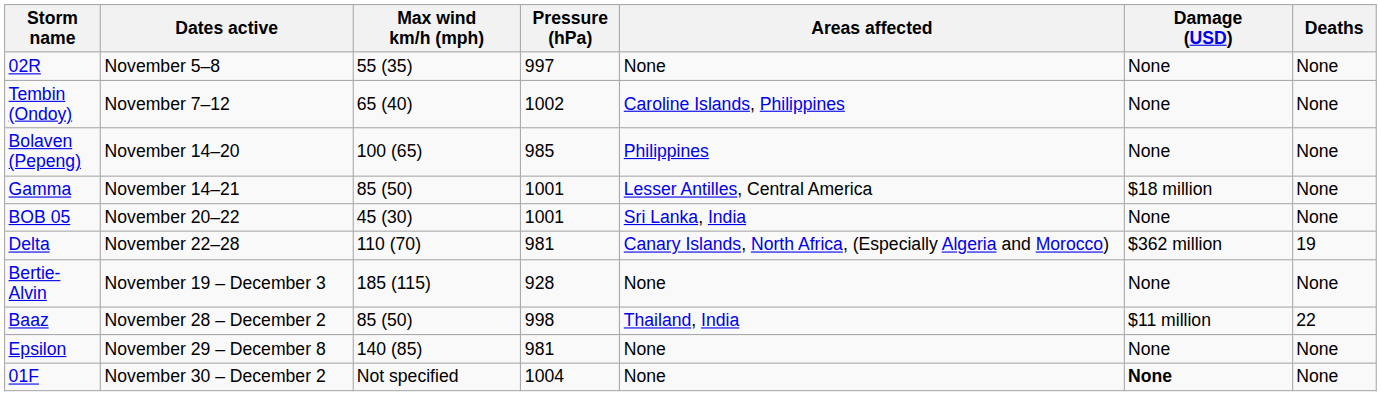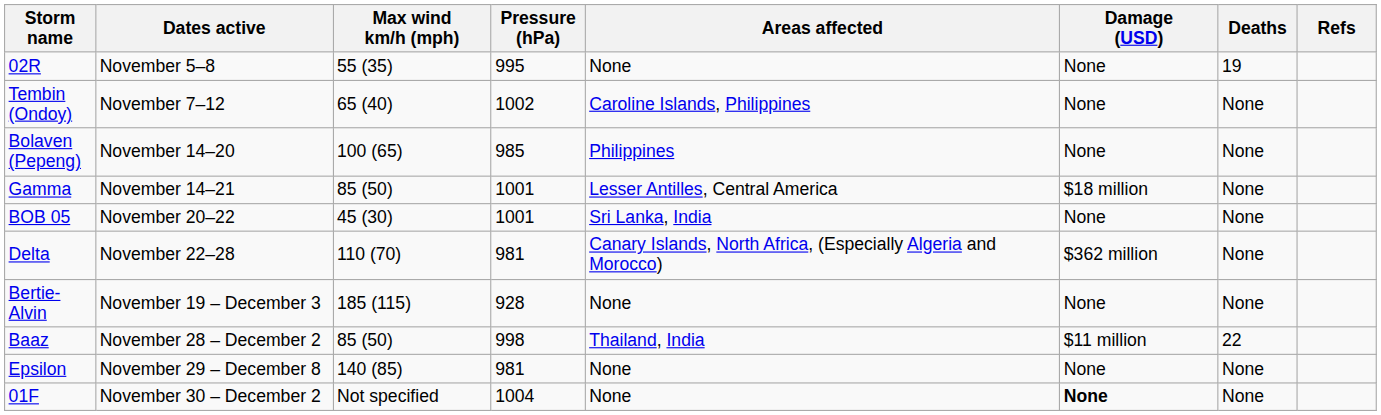+ column: Refs
02R | Pressure (hPa): 997 -> 995
02R | Deaths: None -> 19
Delta | Deaths: 19 -> None
